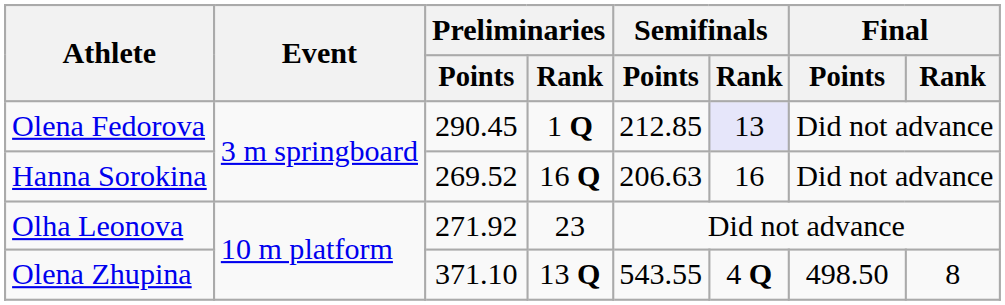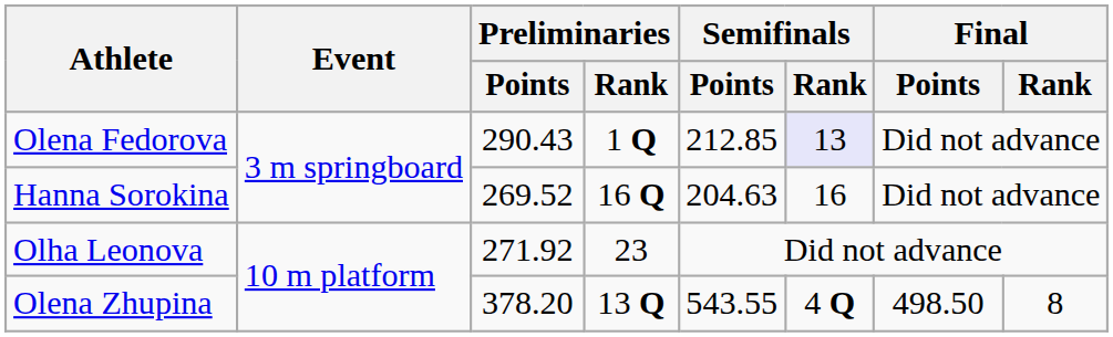Olena Fedorova | Preliminaries / Points: 290.45 -> 290.43
Hanna Sorokina | Semifinals / Points: 206.63 -> 204.63
Olena Zhupina | Preliminaries / Points: 371.10 -> 378.20
